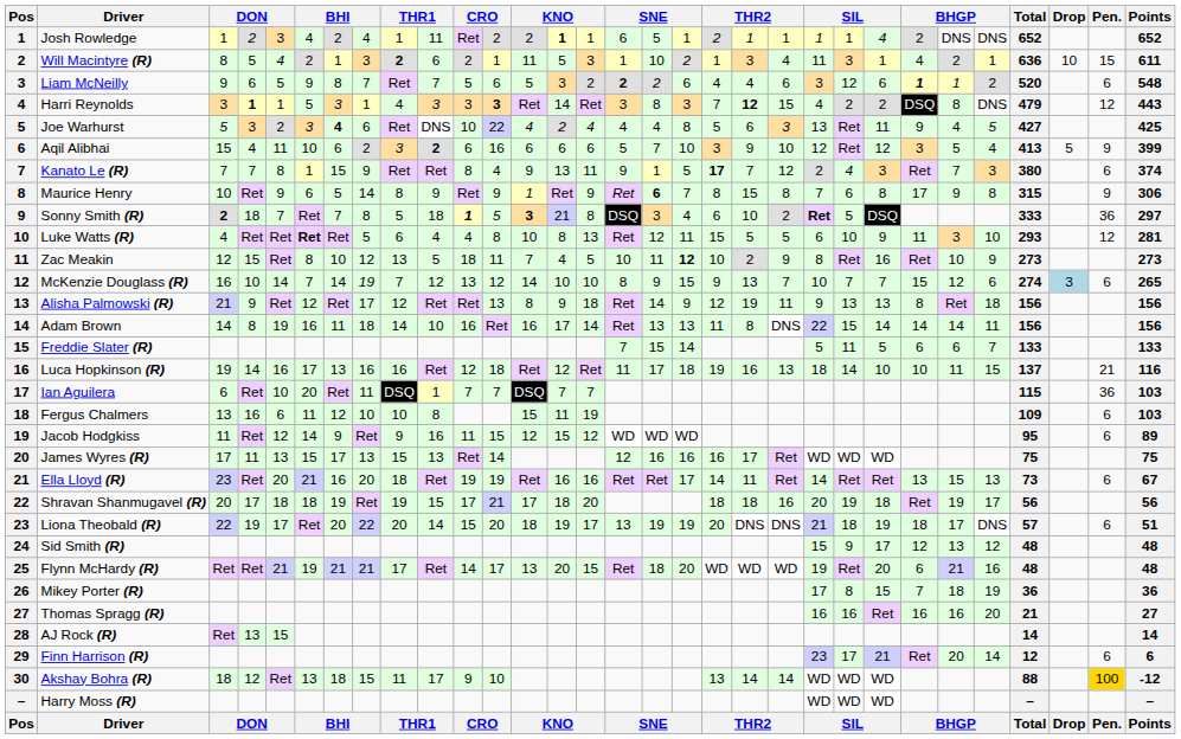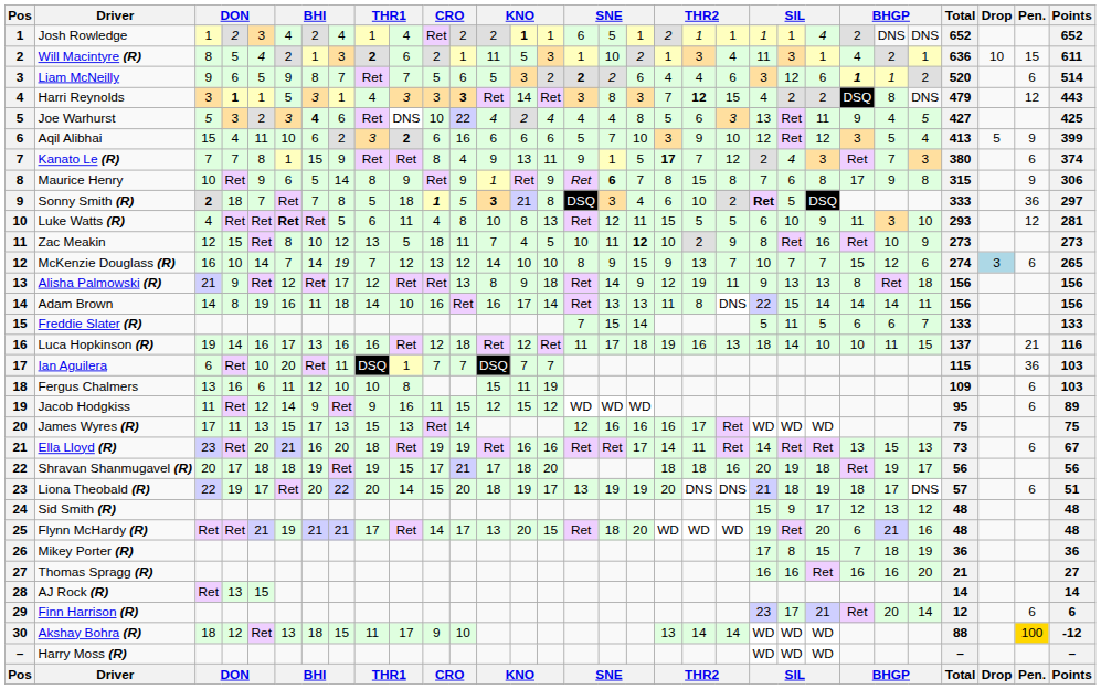Josh Rowledge | column 10: 11 -> 4
Liam McNeilly | Points: 548 -> 514
Luke Watts (R) | column 10: 4 -> 11
